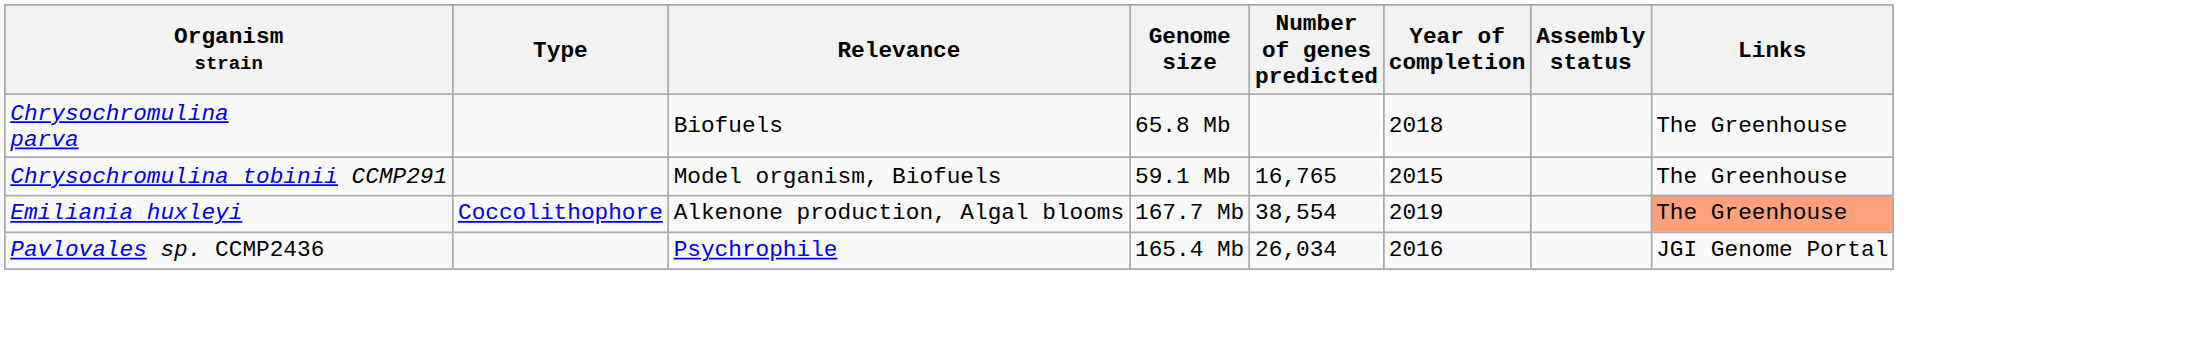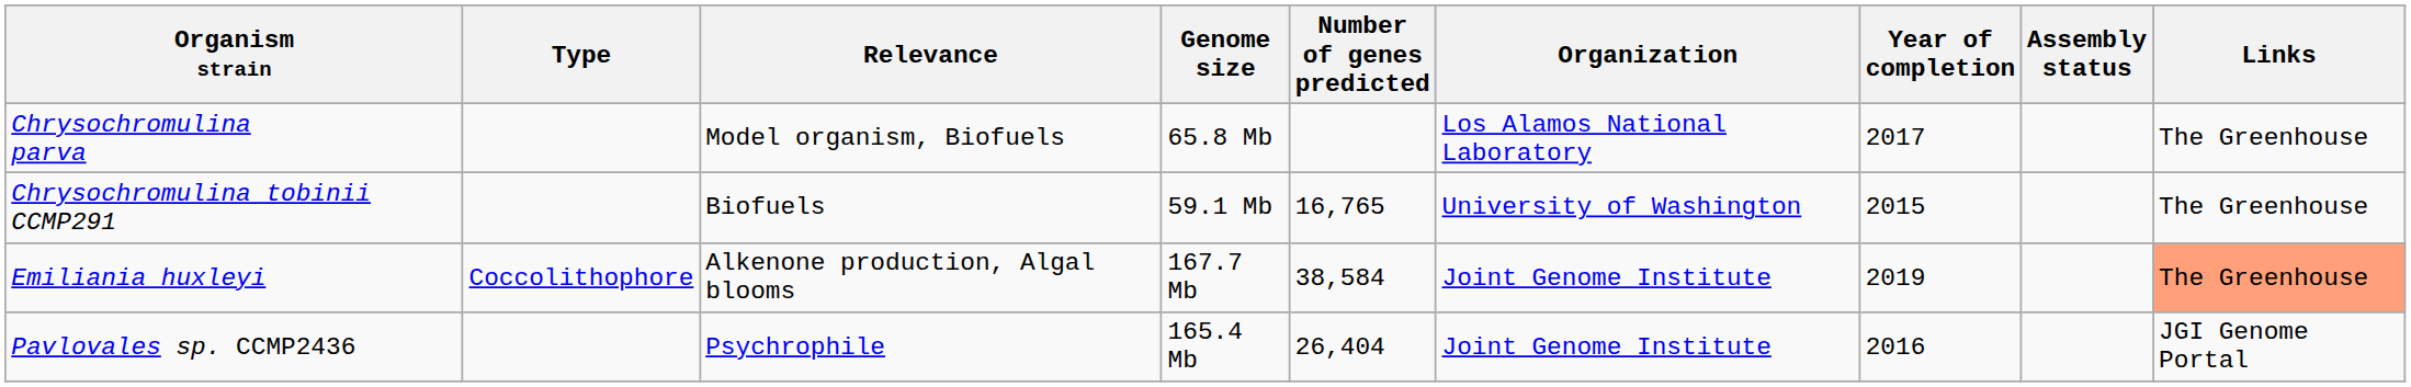+ column: Organization | Los Alamos National Laboratory | University of Washington | Joint Genome Institute | Joint Genome Institute
Chrysochromulina parva | Relevance: Biofuels -> Model organism, Biofuels
Chrysochromulina parva | Year of completion: 2018 -> 2017
Chrysochromulina tobinii CCMP291 | Relevance: Model organism, Biofuels -> Biofuels
Emiliania huxleyi | Number of genes predicted: 38,554 -> 38,584
Pavlovales sp. CCMP2436 | Number of genes predicted: 26,034 -> 26,404
